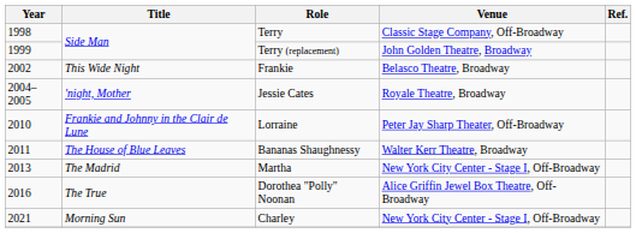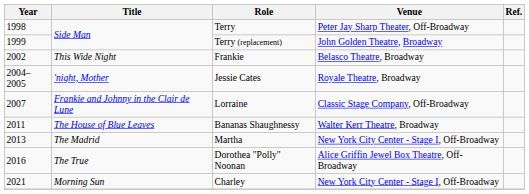Terry | Venue: Classic Stage Company, Off-Broadway -> Peter Jay Sharp Theater, Off-Broadway
Lorraine | Year: 2010 -> 2007
Lorraine | Venue: Peter Jay Sharp Theater, Off-Broadway -> Classic Stage Company, Off-Broadway
